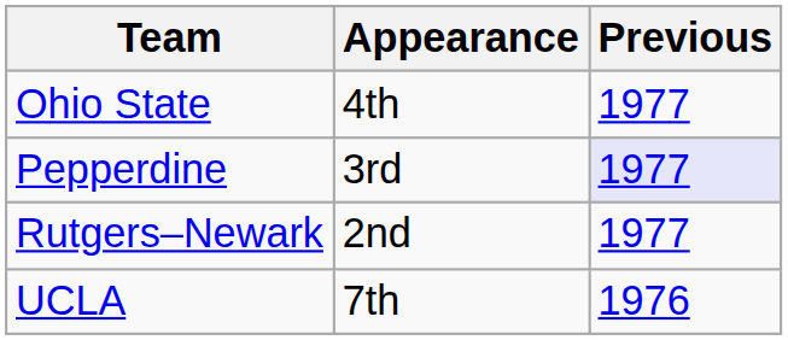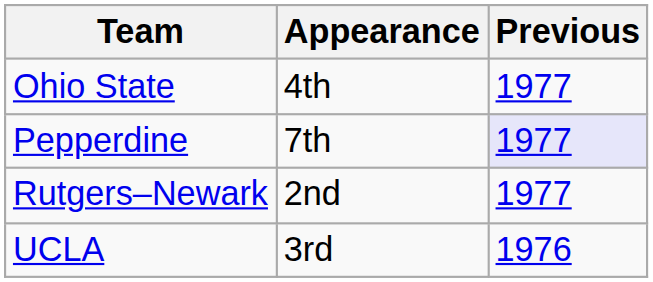Pepperdine | Appearance: 3rd -> 7th
UCLA | Appearance: 7th -> 3rd
